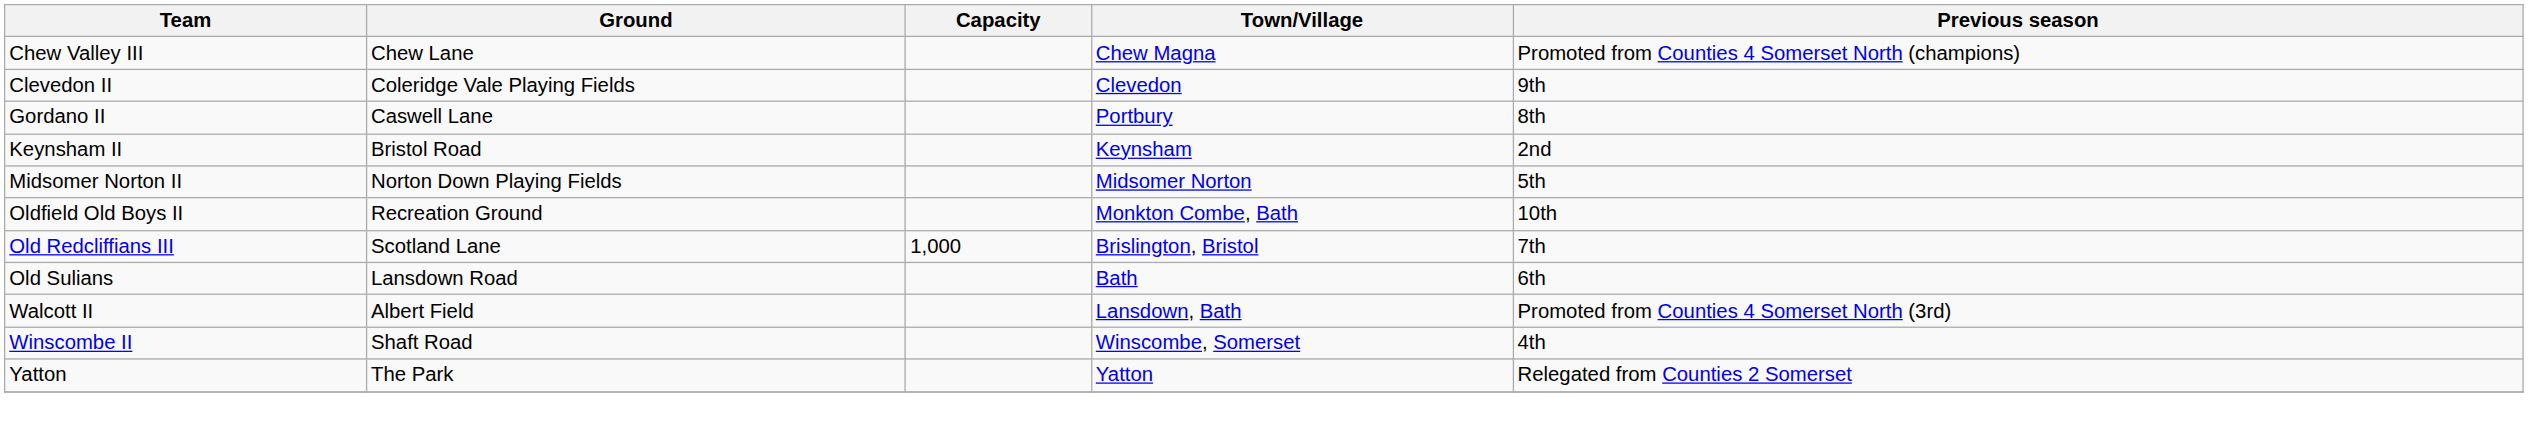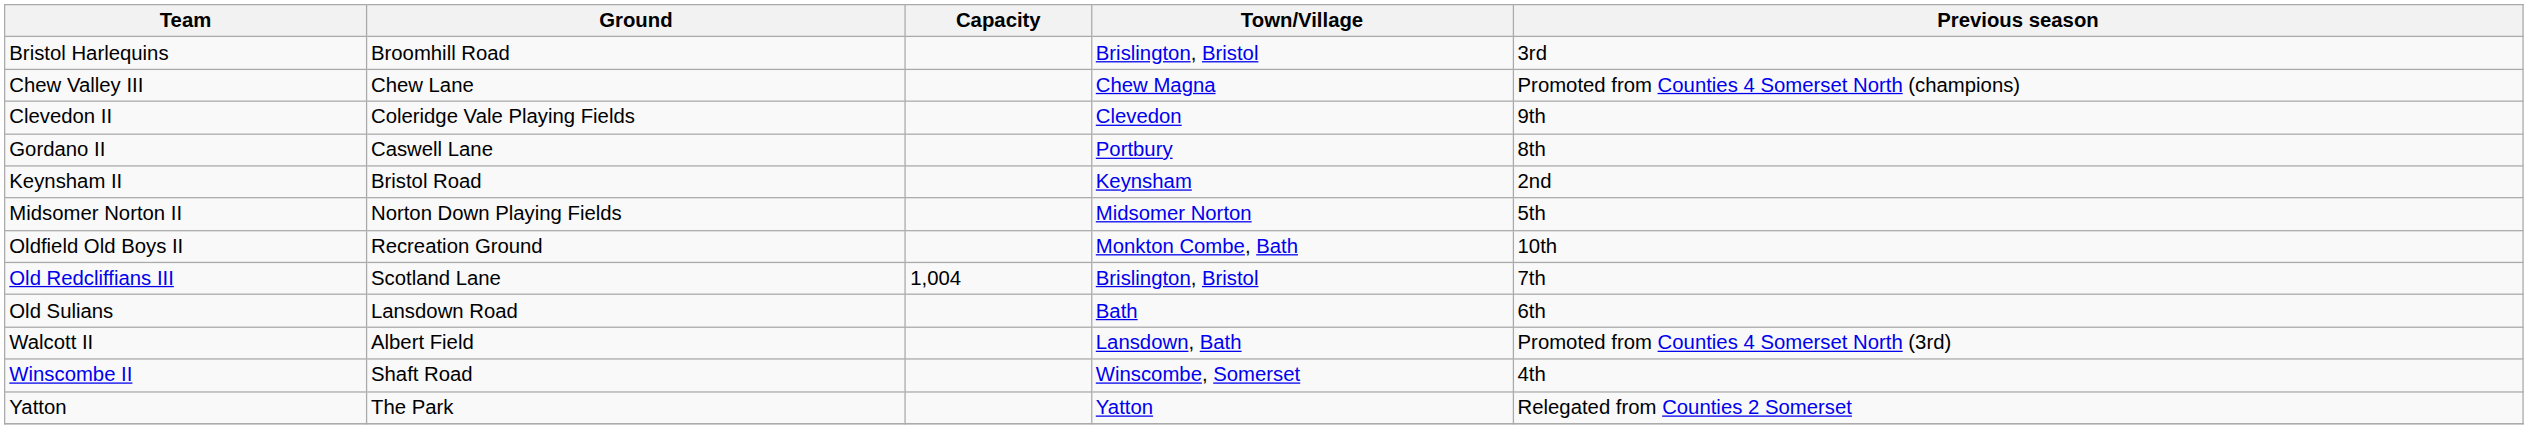+ row: Bristol Harlequins | Broomhill Road | Brislington, Bristol | 3rd
Old Redcliffians III | Capacity: 1,000 -> 1,004
